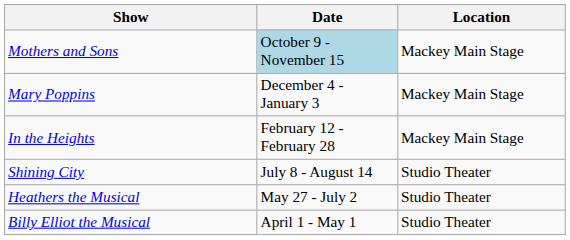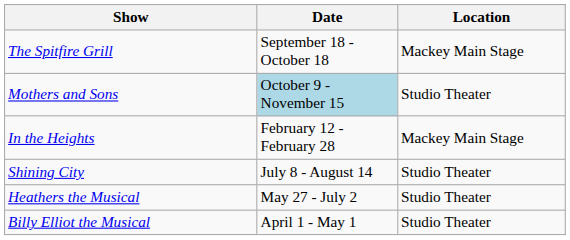+ row: The Spitfire Grill | September 18 - October 18 | Mackey Main Stage
Mothers and Sons | Location: Mackey Main Stage -> Studio Theater
- row: Mary Poppins | December 4 - January 3 | Mackey Main Stage
